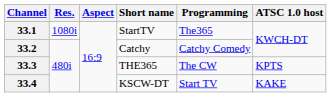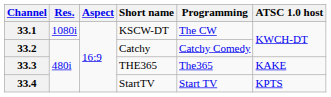33.1 | Short name: StartTV -> KSCW-DT
33.1 | Programming: The365 -> The CW
33.3 | Programming: The CW -> The365
33.3 | ATSC 1.0 host: KPTS -> KAKE
33.4 | Short name: KSCW-DT -> StartTV
33.4 | ATSC 1.0 host: KAKE -> KPTS
